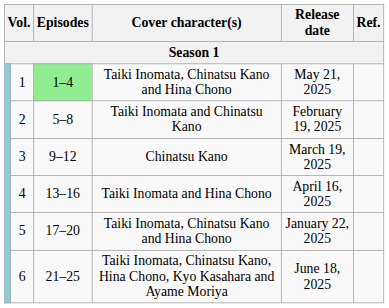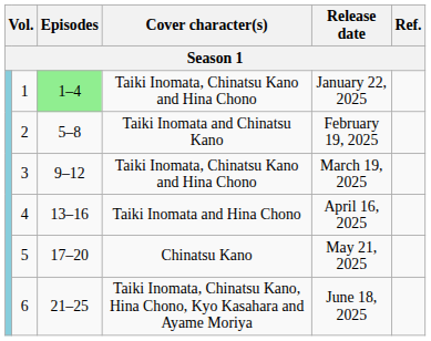1 | Release date: May 21, 2025 -> January 22, 2025
3 | Cover character(s): Chinatsu Kano -> Taiki Inomata, Chinatsu Kano and Hina Chono
5 | Cover character(s): Taiki Inomata, Chinatsu Kano and Hina Chono -> Chinatsu Kano
5 | Release date: January 22, 2025 -> May 21, 2025
